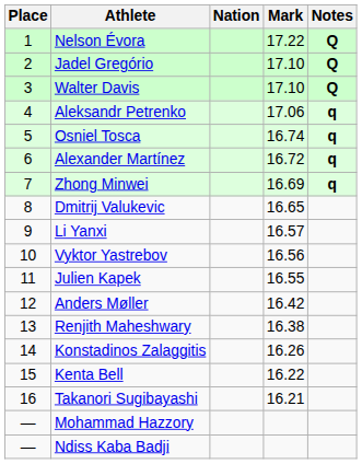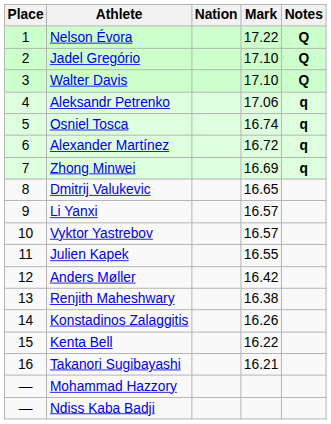Vyktor Yastrebov | Mark: 16.56 -> 16.57
